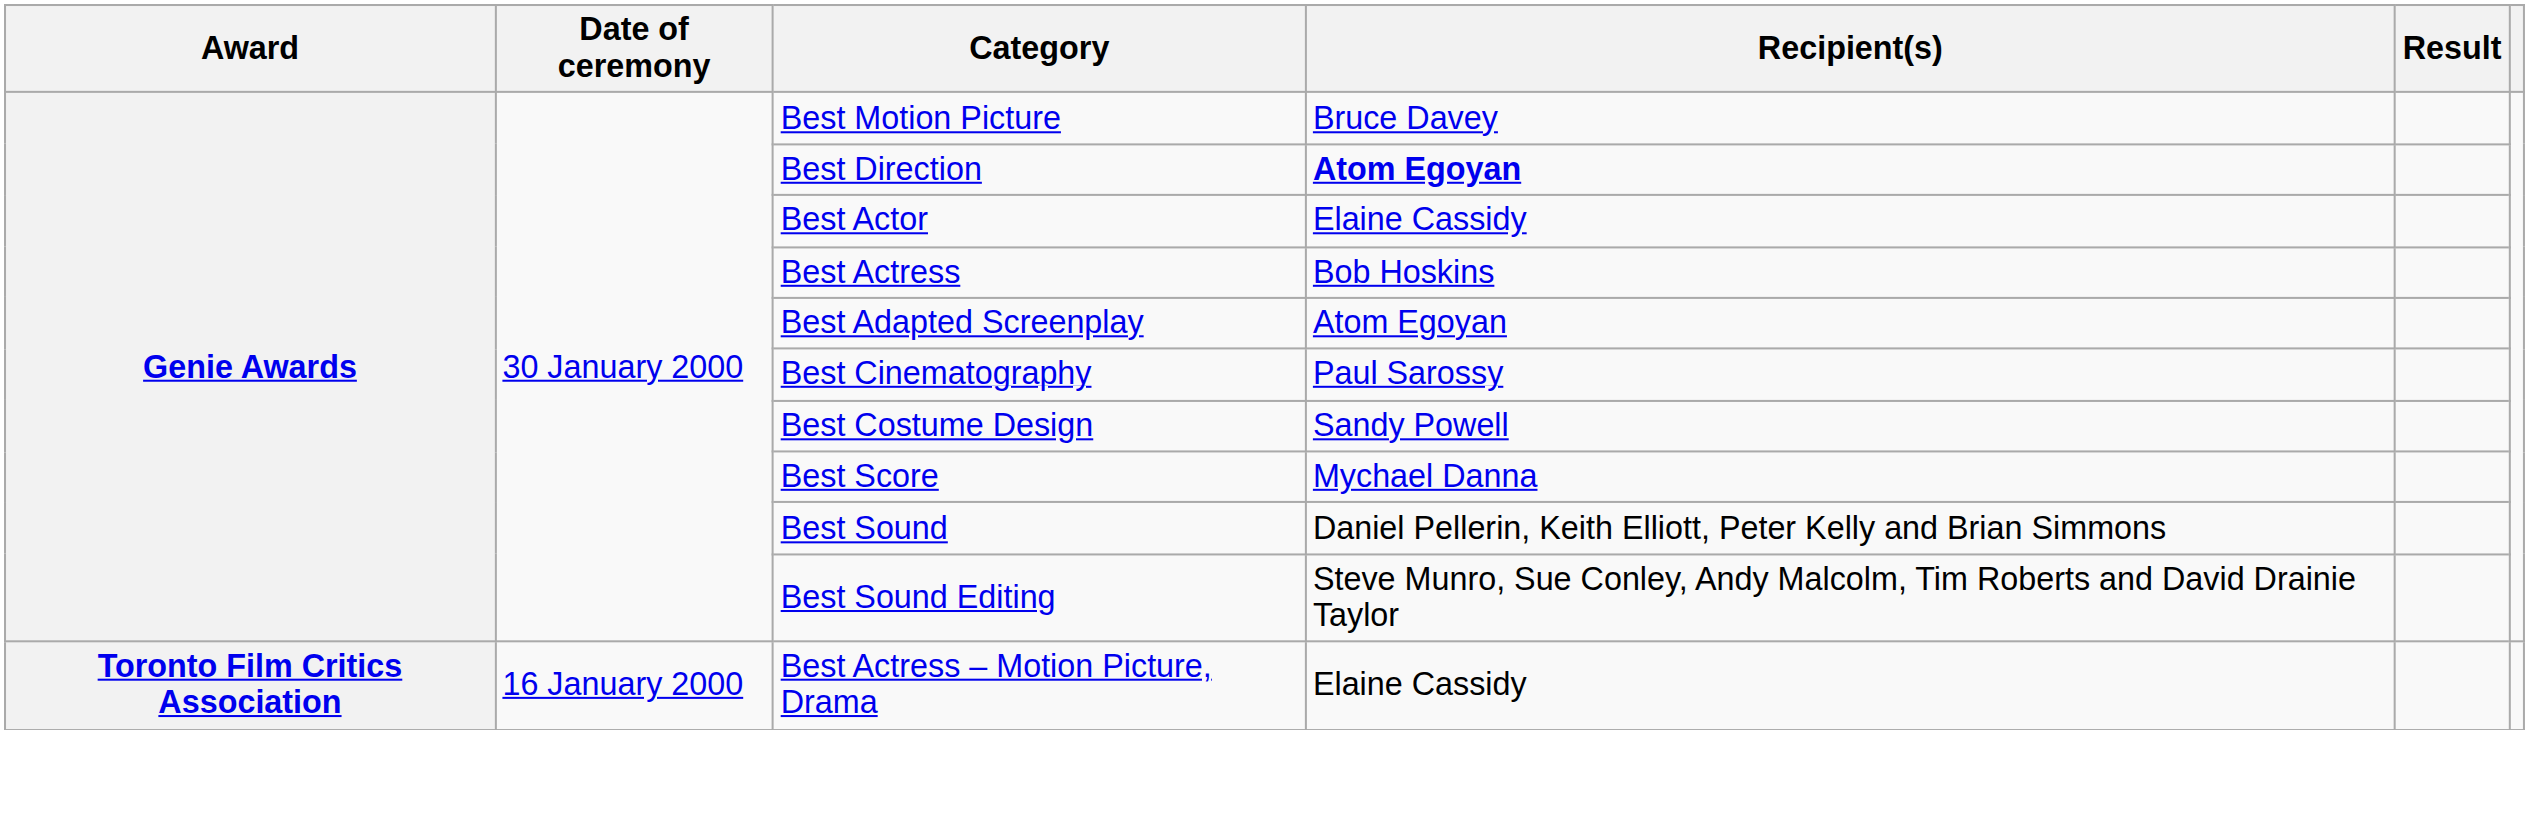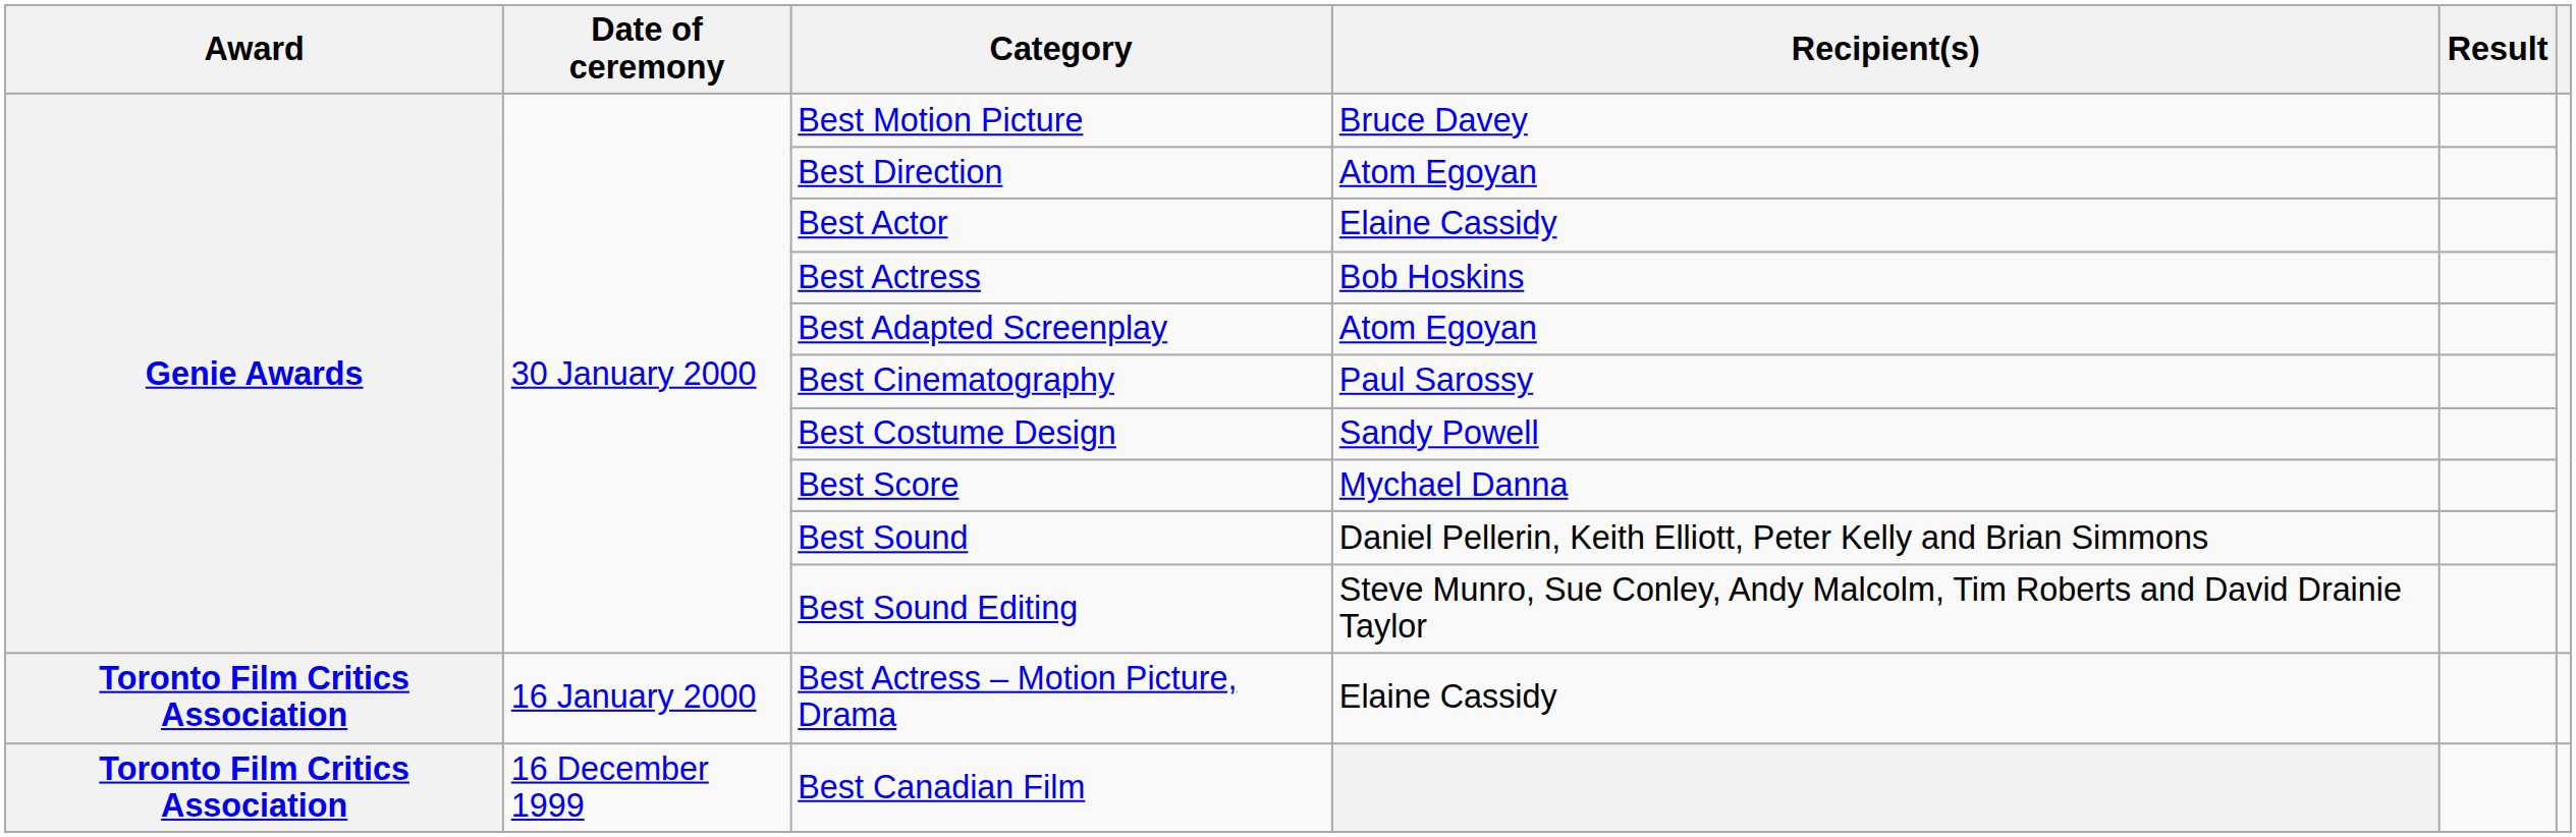Best Direction | Recipient(s): bold -> normal
+ row: Toronto Film Critics Association | 16 December 1999 | Best Canadian Film
